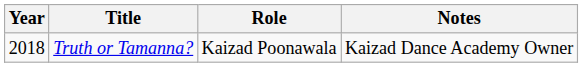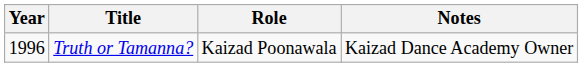Truth or Tamanna? | Year: 2018 -> 1996
